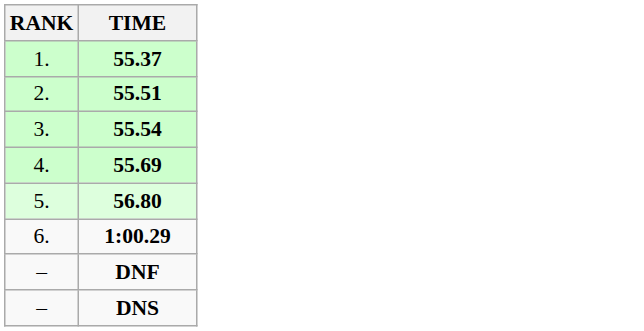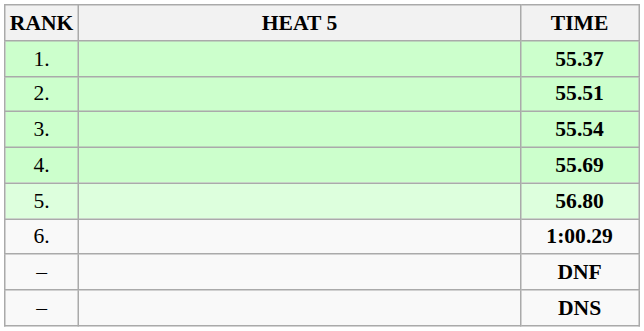+ column: HEAT 5
